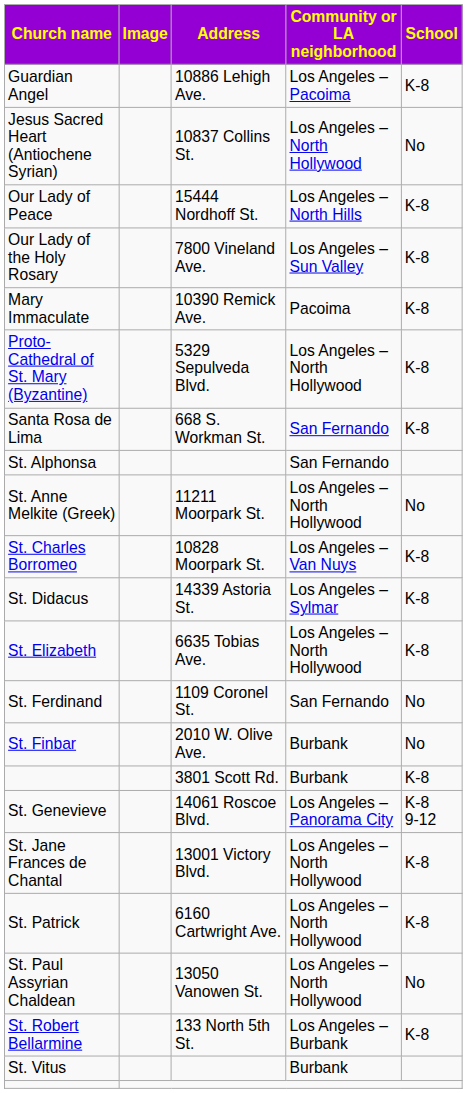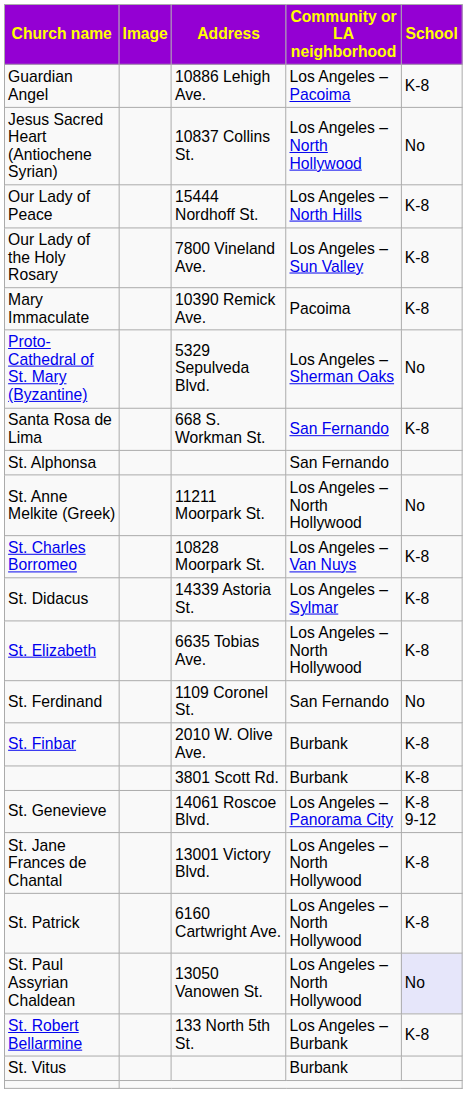Proto-Cathedral of St. Mary (Byzantine) | Community or LA neighborhood: Los Angeles –North Hollywood -> Los Angeles –Sherman Oaks
Proto-Cathedral of St. Mary (Byzantine) | School: K-8 -> No
St. Finbar | School: No -> K-8
St. Paul Assyrian Chaldean | School: no background -> lavender background
